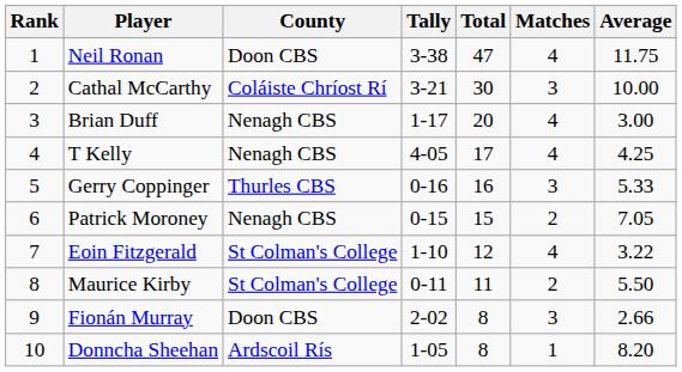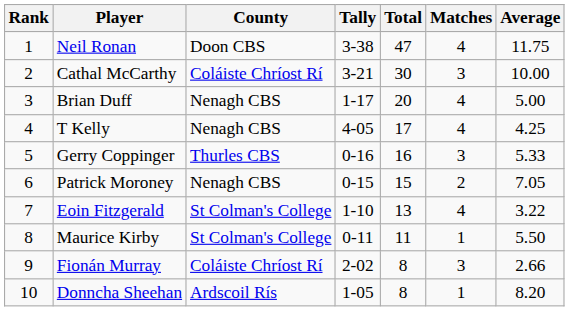Brian Duff | Average: 3.00 -> 5.00
Eoin Fitzgerald | Total: 12 -> 13
Maurice Kirby | Matches: 2 -> 1
Fionán Murray | County: Doon CBS -> Coláiste Chríost Rí
